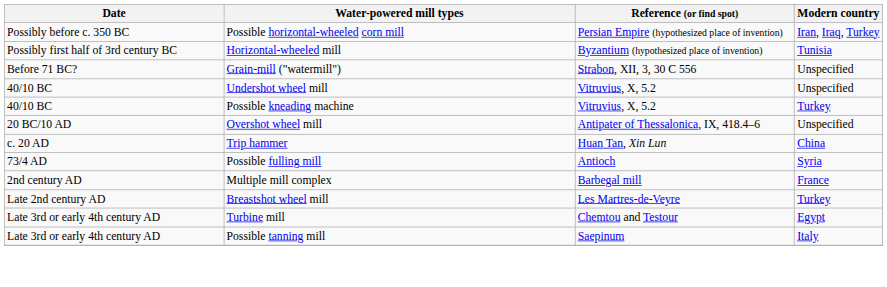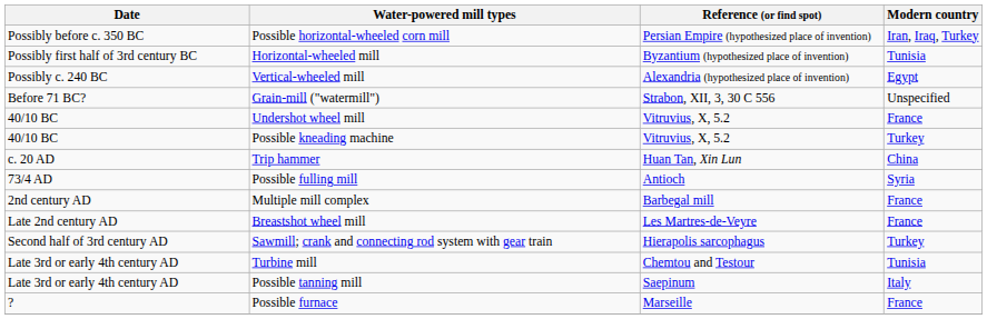+ row: Possibly c. 240 BC | Vertical-wheeled mill | Alexandria (hypothesized place of invention) | Egypt
Undershot wheel mill | Modern country: Unspecified -> France
- row: 20 BC/10 AD | Overshot wheel mill | Antipater of Thessalonica, IX, 418.4–6 | Unspecified
Breastshot wheel mill | Modern country: Turkey -> France
+ row: Second half of 3rd century AD | Sawmill; crank and connecting rod system with gear train | Hierapolis sarcophagus | Turkey
Turbine mill | Modern country: Egypt -> Tunisia
+ row: ? | Possible furnace | Marseille | France
